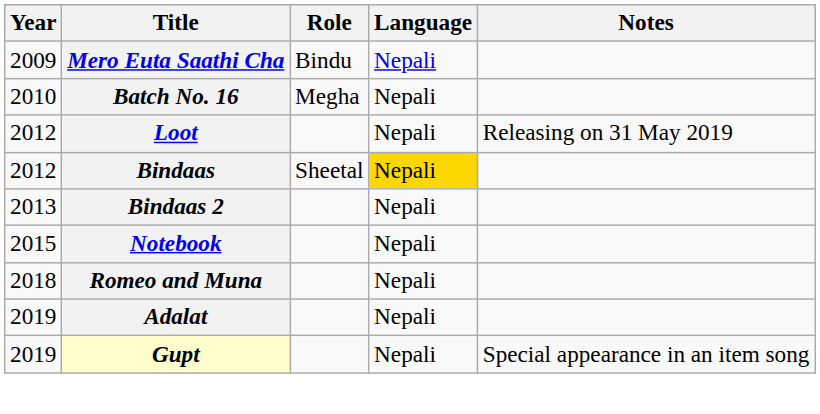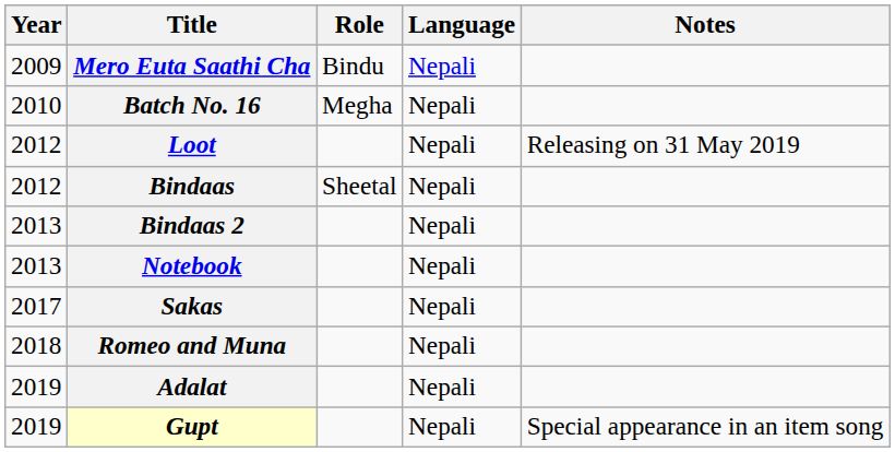Bindaas | Language: gold background -> no background
Notebook | Year: 2015 -> 2013
+ row: 2017 | Sakas | Nepali
